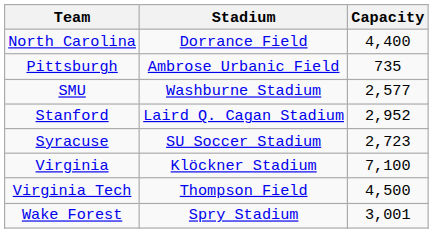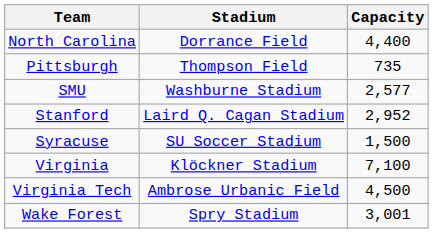Pittsburgh | Stadium: Ambrose Urbanic Field -> Thompson Field
Syracuse | Capacity: 2,723 -> 1,500
Virginia Tech | Stadium: Thompson Field -> Ambrose Urbanic Field
